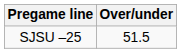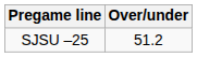SJSU –25 | Over/under: 51.5 -> 51.2
